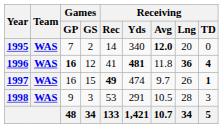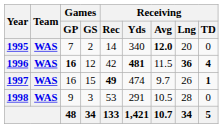1996 | Receiving / Rec: 41 -> 42
1996 | Receiving / Avg: 11.8 -> 11.5
1998 | Receiving / TD: 3 -> 0
